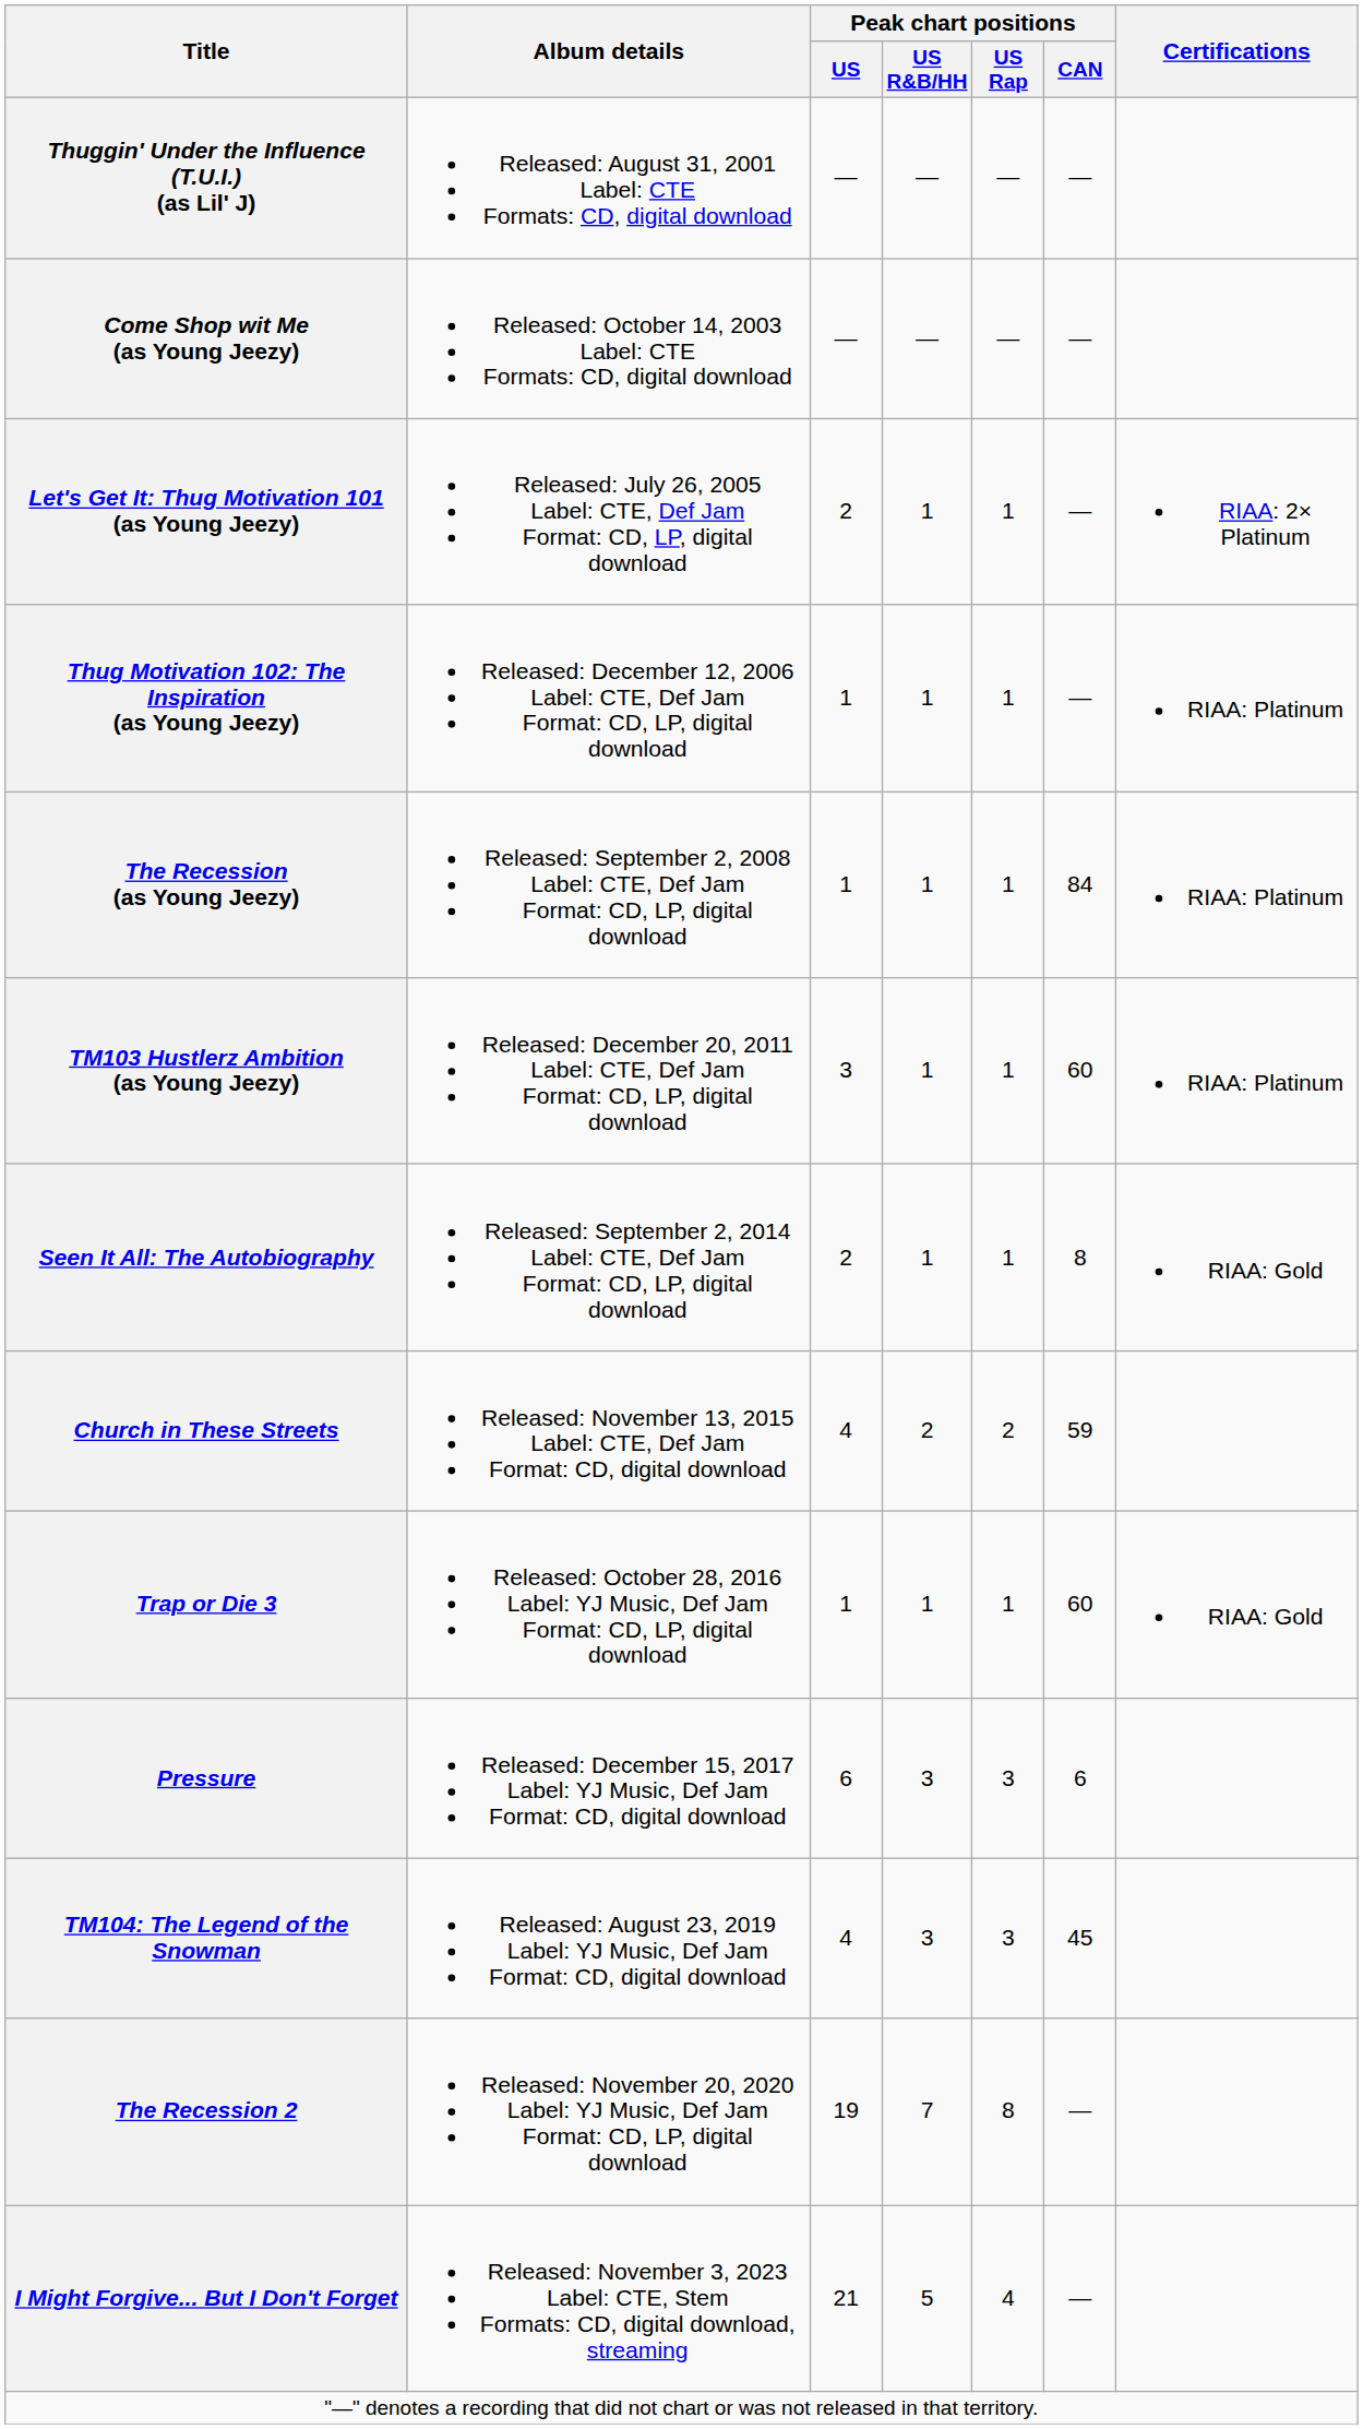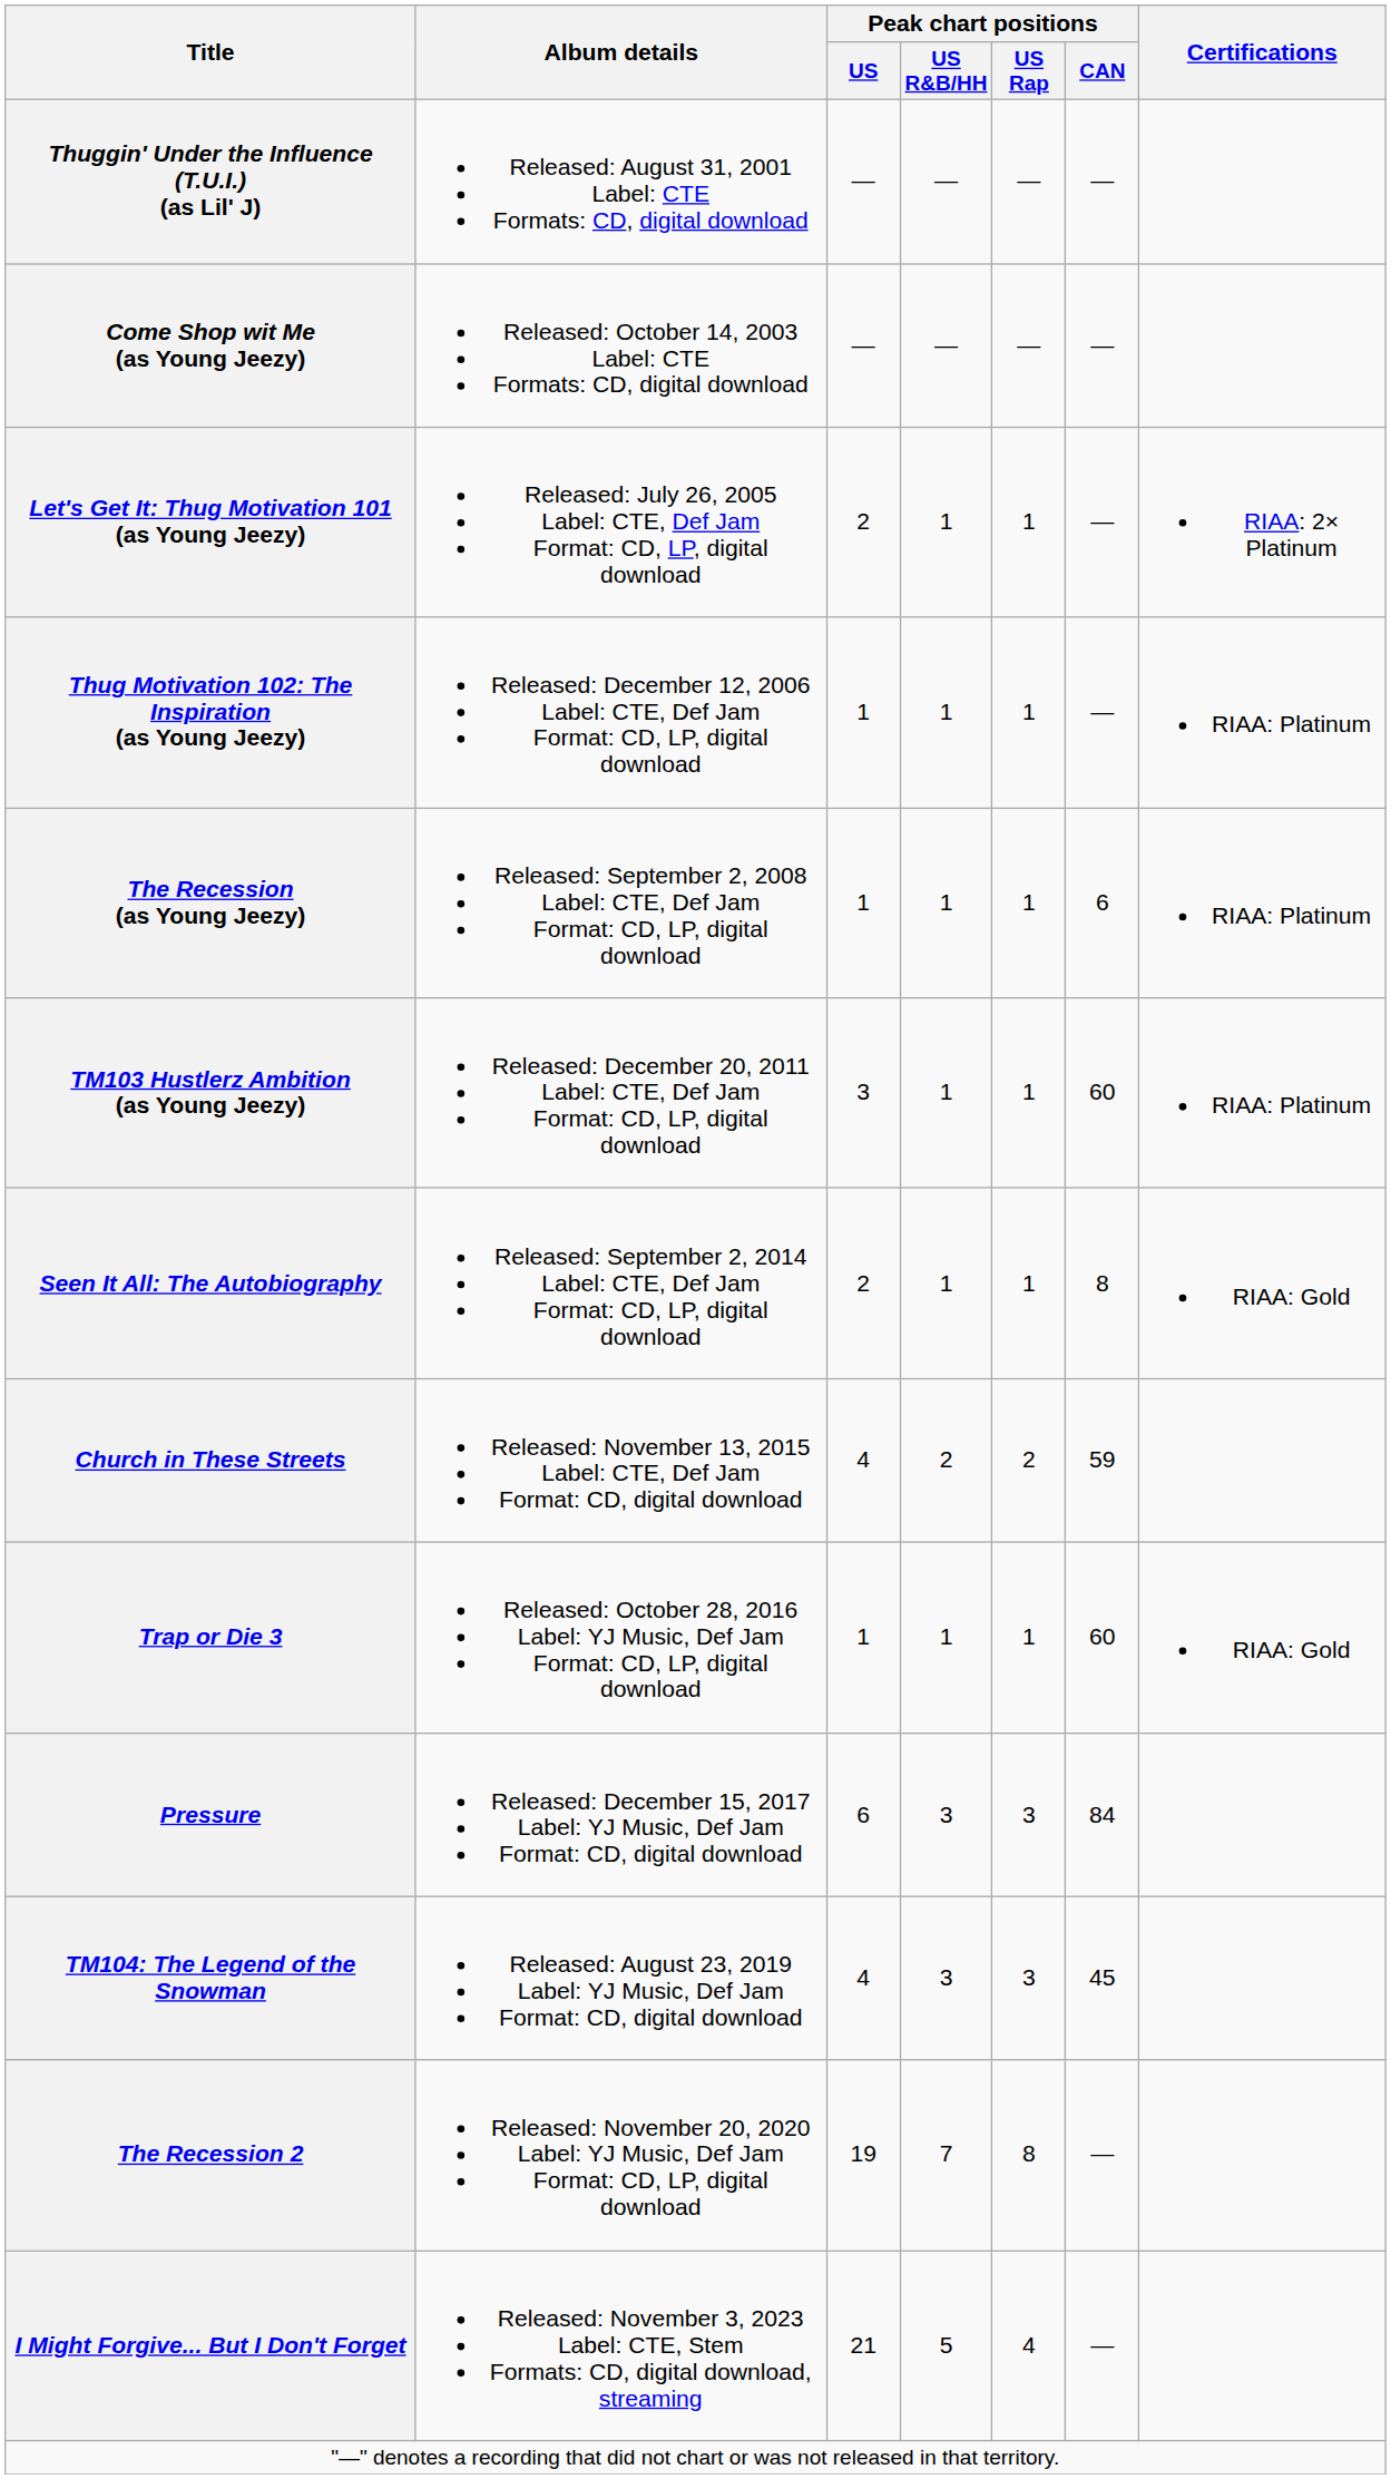The Recession (as Young Jeezy) | Peak chart positions / CAN: 84 -> 6
Pressure | Peak chart positions / CAN: 6 -> 84
